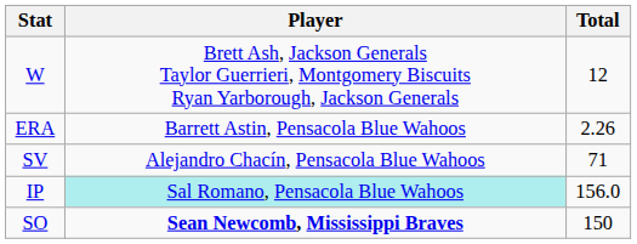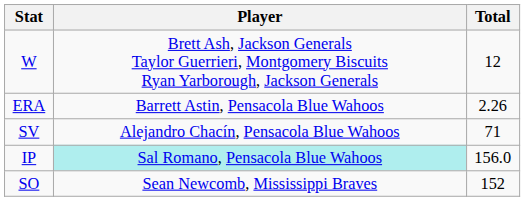SO | Player: bold -> normal
SO | Total: 150 -> 152
